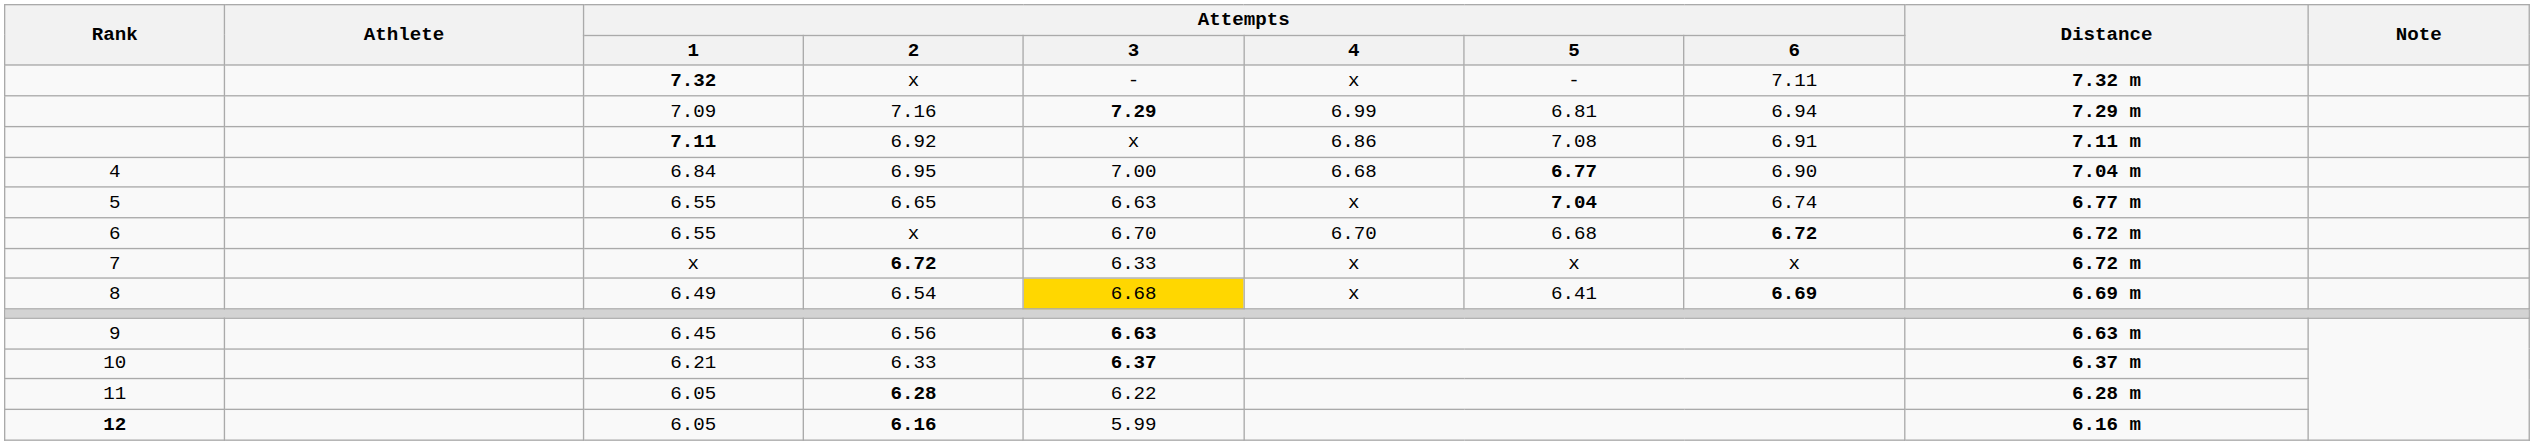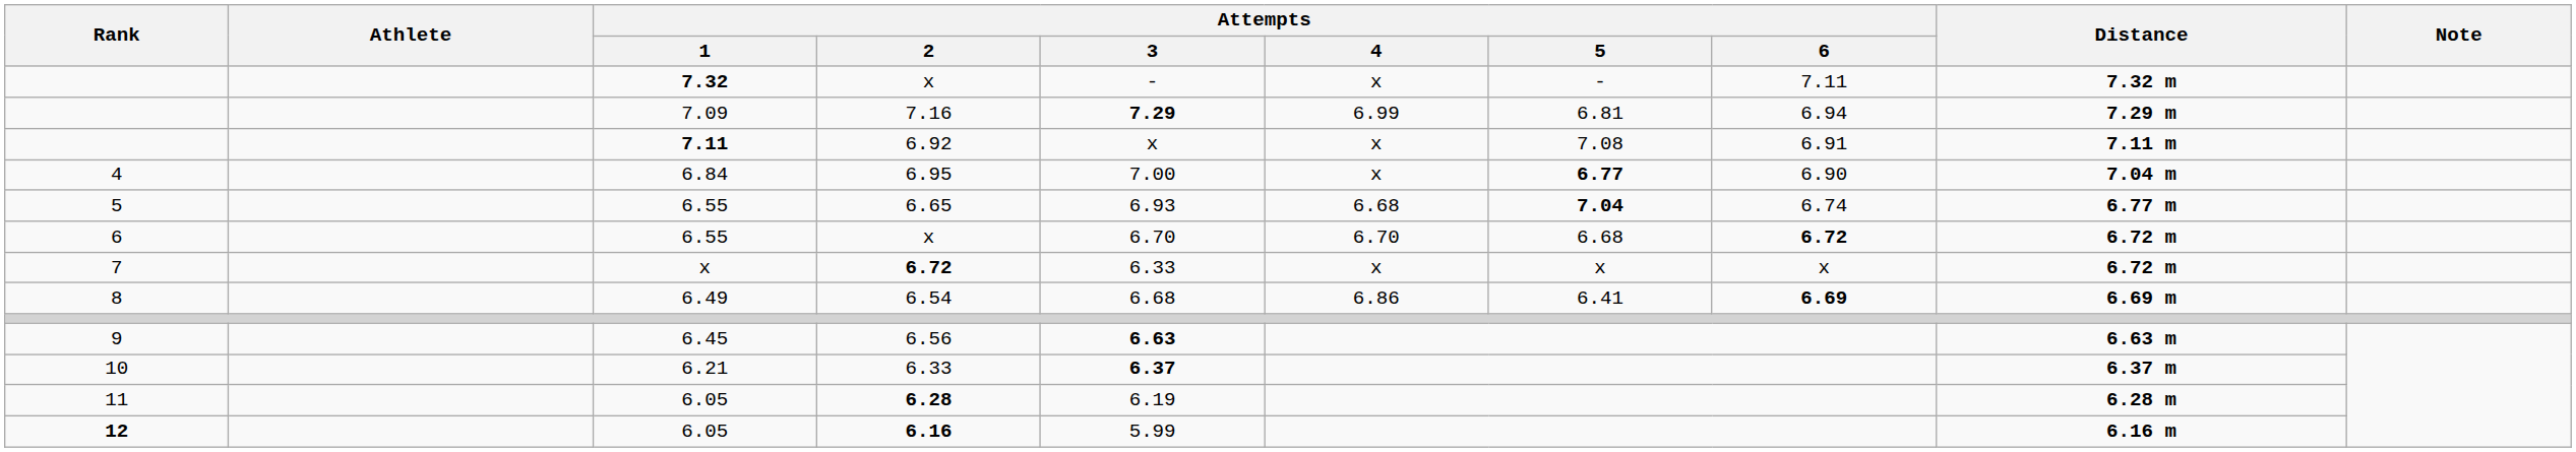6.92 | Attempts / 4: 6.86 -> x
6.95 | Attempts / 4: 6.68 -> x
6.65 | Attempts / 3: 6.63 -> 6.93
6.65 | Attempts / 4: x -> 6.68
6.54 | Attempts / 3: gold background -> no background
6.54 | Attempts / 4: x -> 6.86
6.28 | Attempts / 3: 6.22 -> 6.19
